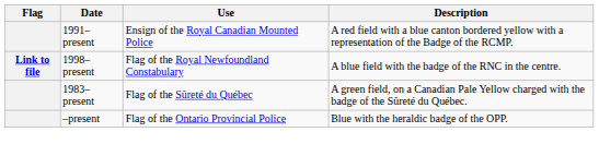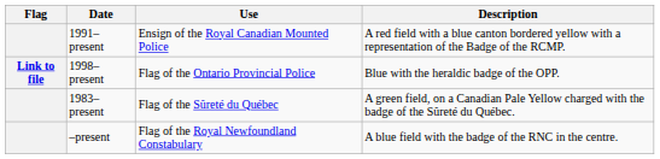1998–present | Use: Flag of the Royal Newfoundland Constabulary -> Flag of the Ontario Provincial Police
1998–present | Description: A blue field with the badge of the RNC in the centre. -> Blue with the heraldic badge of the OPP.
–present | Use: Flag of the Ontario Provincial Police -> Flag of the Royal Newfoundland Constabulary
–present | Description: Blue with the heraldic badge of the OPP. -> A blue field with the badge of the RNC in the centre.
